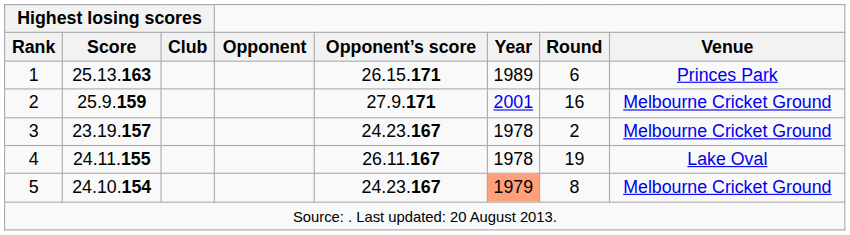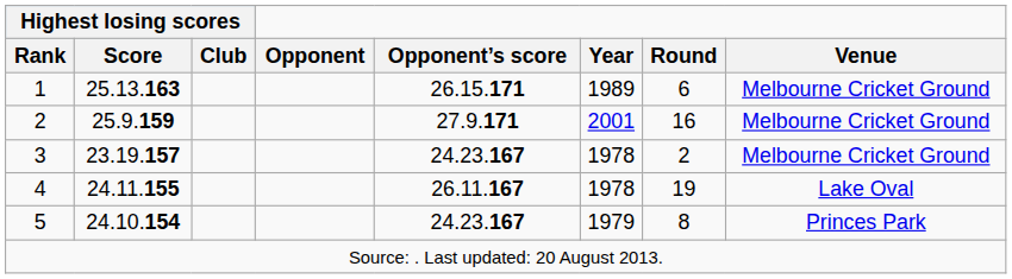1 | Venue: Princes Park -> Melbourne Cricket Ground
5 | Year: lightsalmon background -> no background
5 | Venue: Melbourne Cricket Ground -> Princes Park
